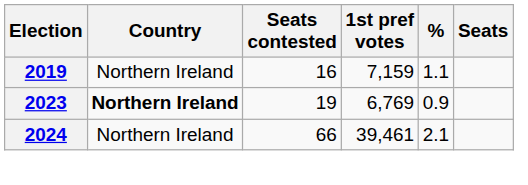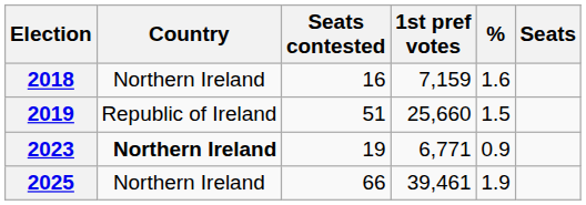16 | Election: 2019 -> 2018
16 | %: 1.1 -> 1.6
+ row: 2019 | Republic of Ireland | 51 | 25,660 | 1.5
19 | 1st pref votes: 6,769 -> 6,771
66 | Election: 2024 -> 2025
66 | %: 2.1 -> 1.9
